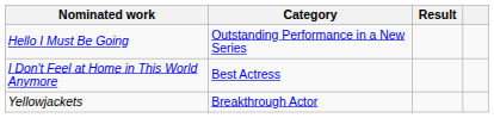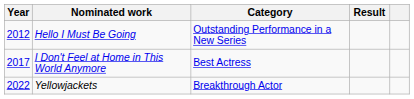+ column: Year | 2012 | 2017 | 2022
